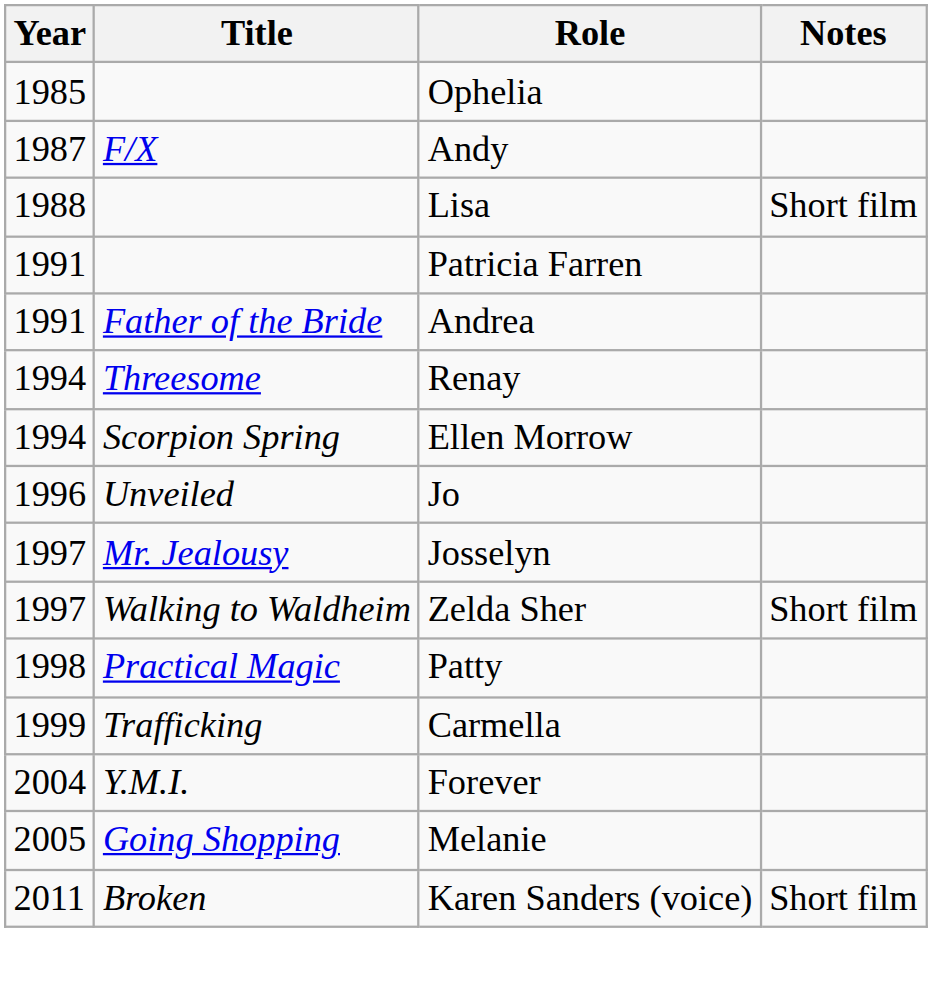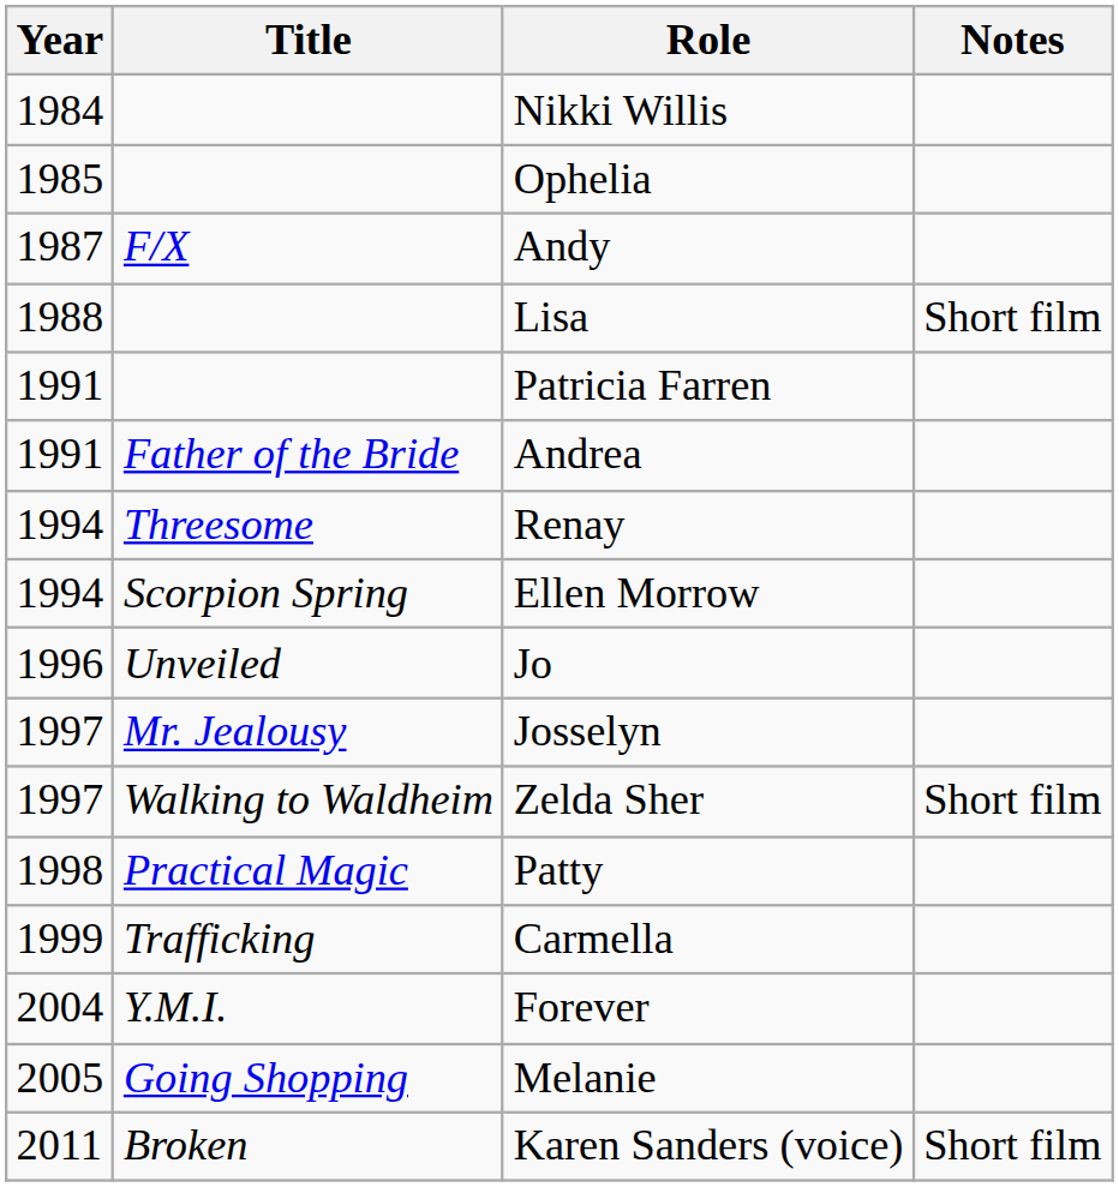+ row: 1984 | Nikki Willis
